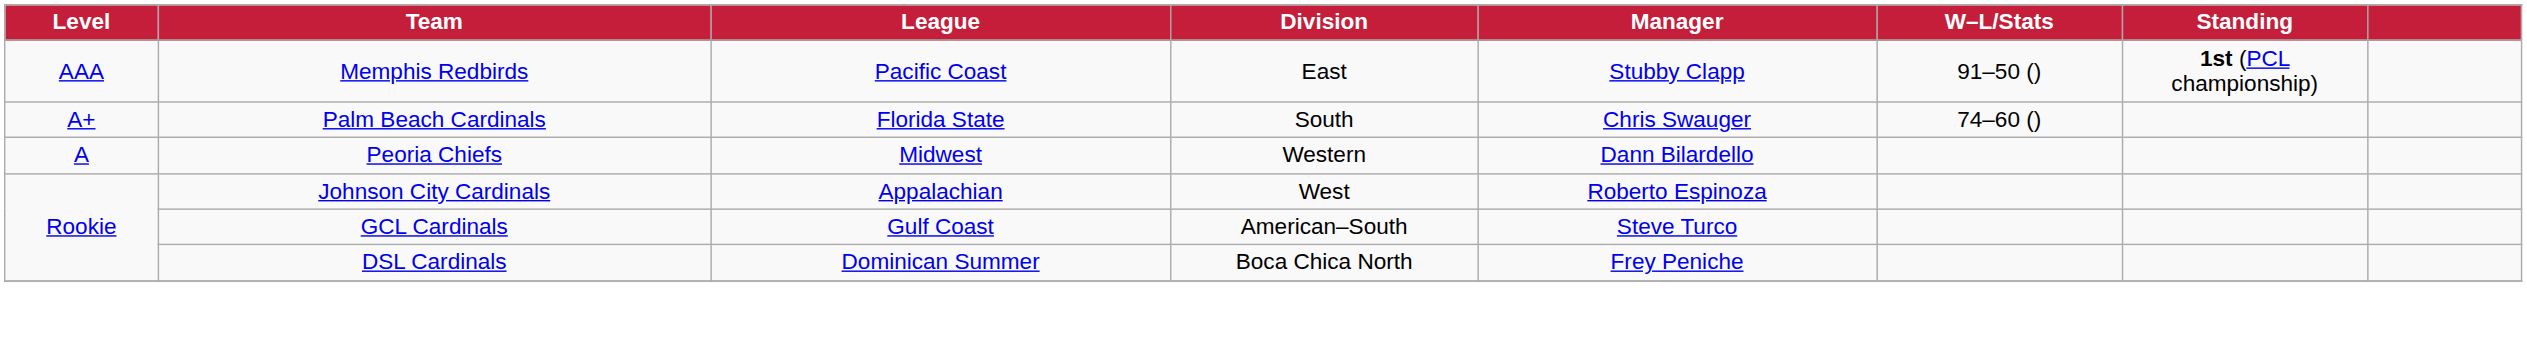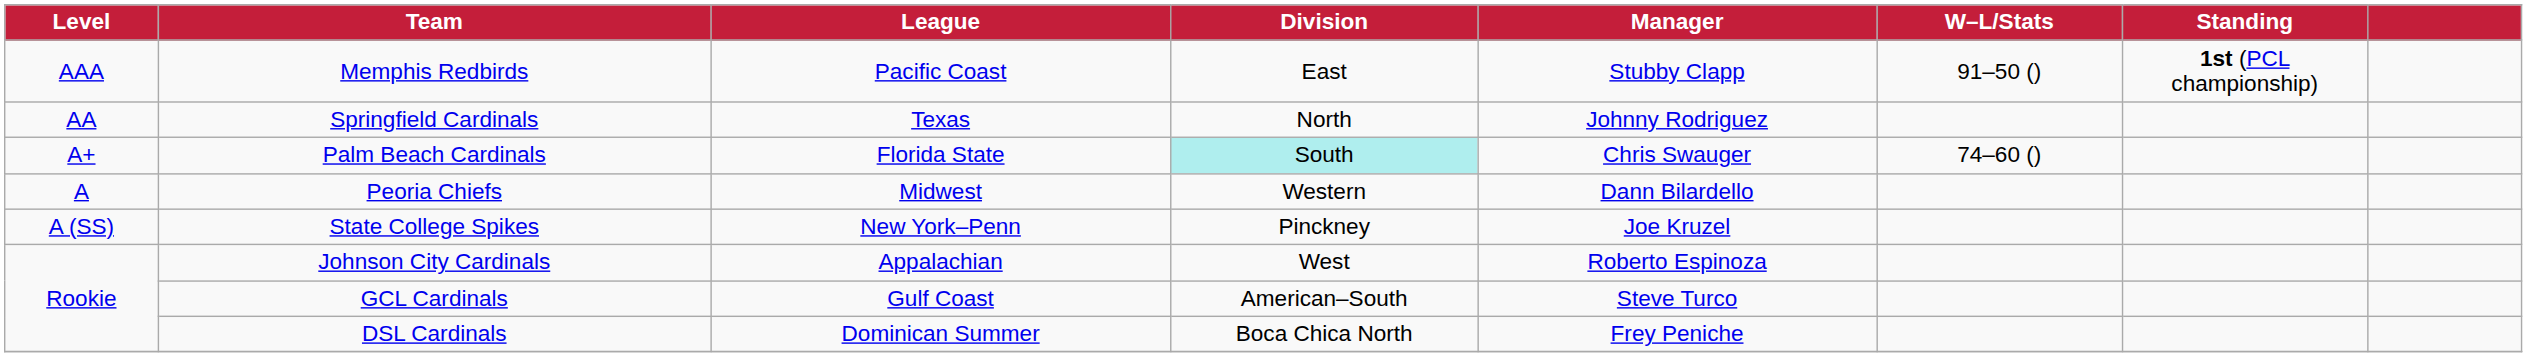+ row: AA | Springfield Cardinals | Texas | North | Johnny Rodriguez
Palm Beach Cardinals | Division: no background -> paleturquoise background
+ row: A (SS) | State College Spikes | New York–Penn | Pinckney | Joe Kruzel
